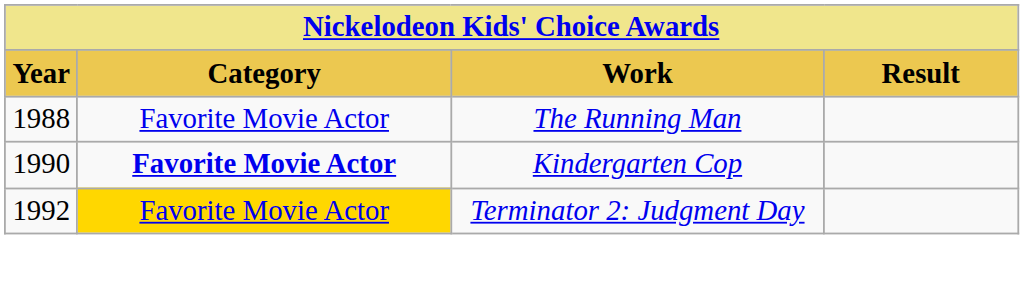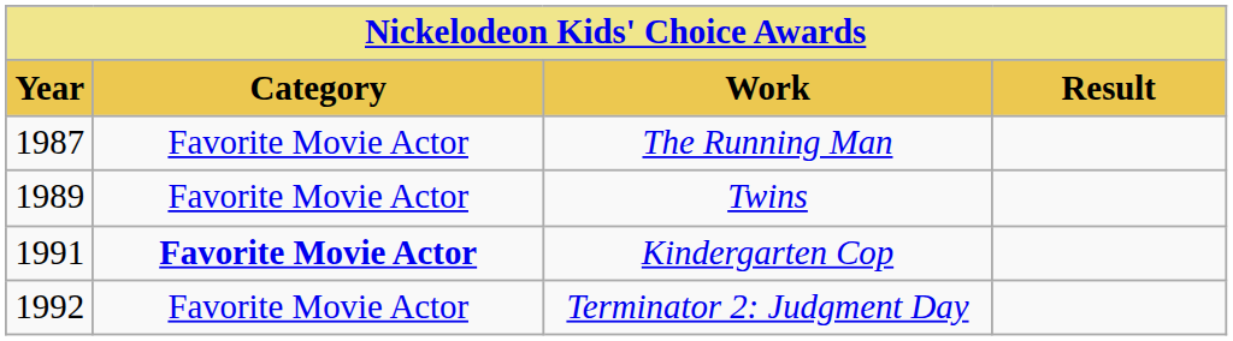The Running Man | Year: 1988 -> 1987
+ row: 1989 | Favorite Movie Actor | Twins
Kindergarten Cop | Year: 1990 -> 1991
Terminator 2: Judgment Day | Category: gold background -> no background
